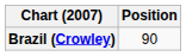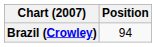Brazil (Crowley) | Position: 90 -> 94
